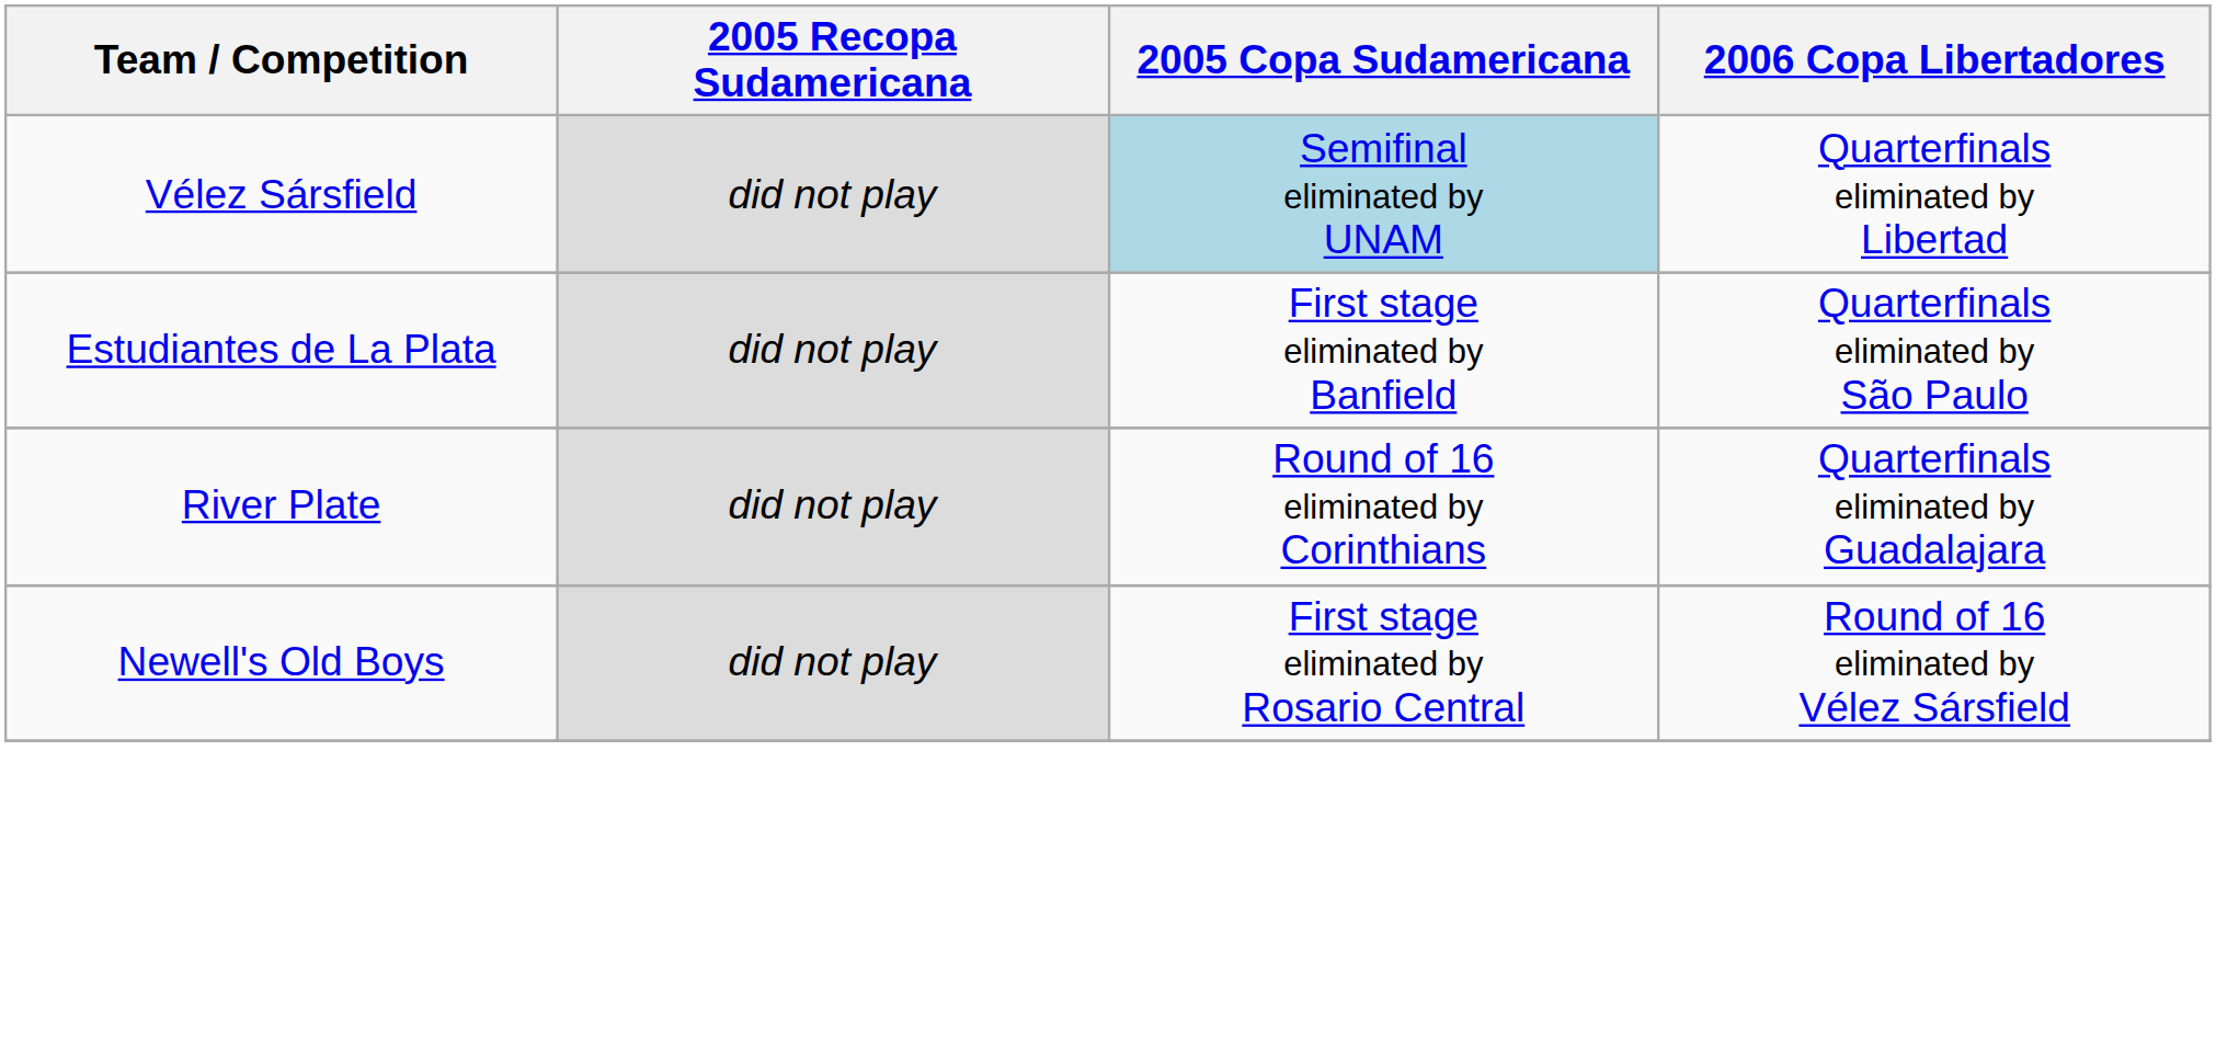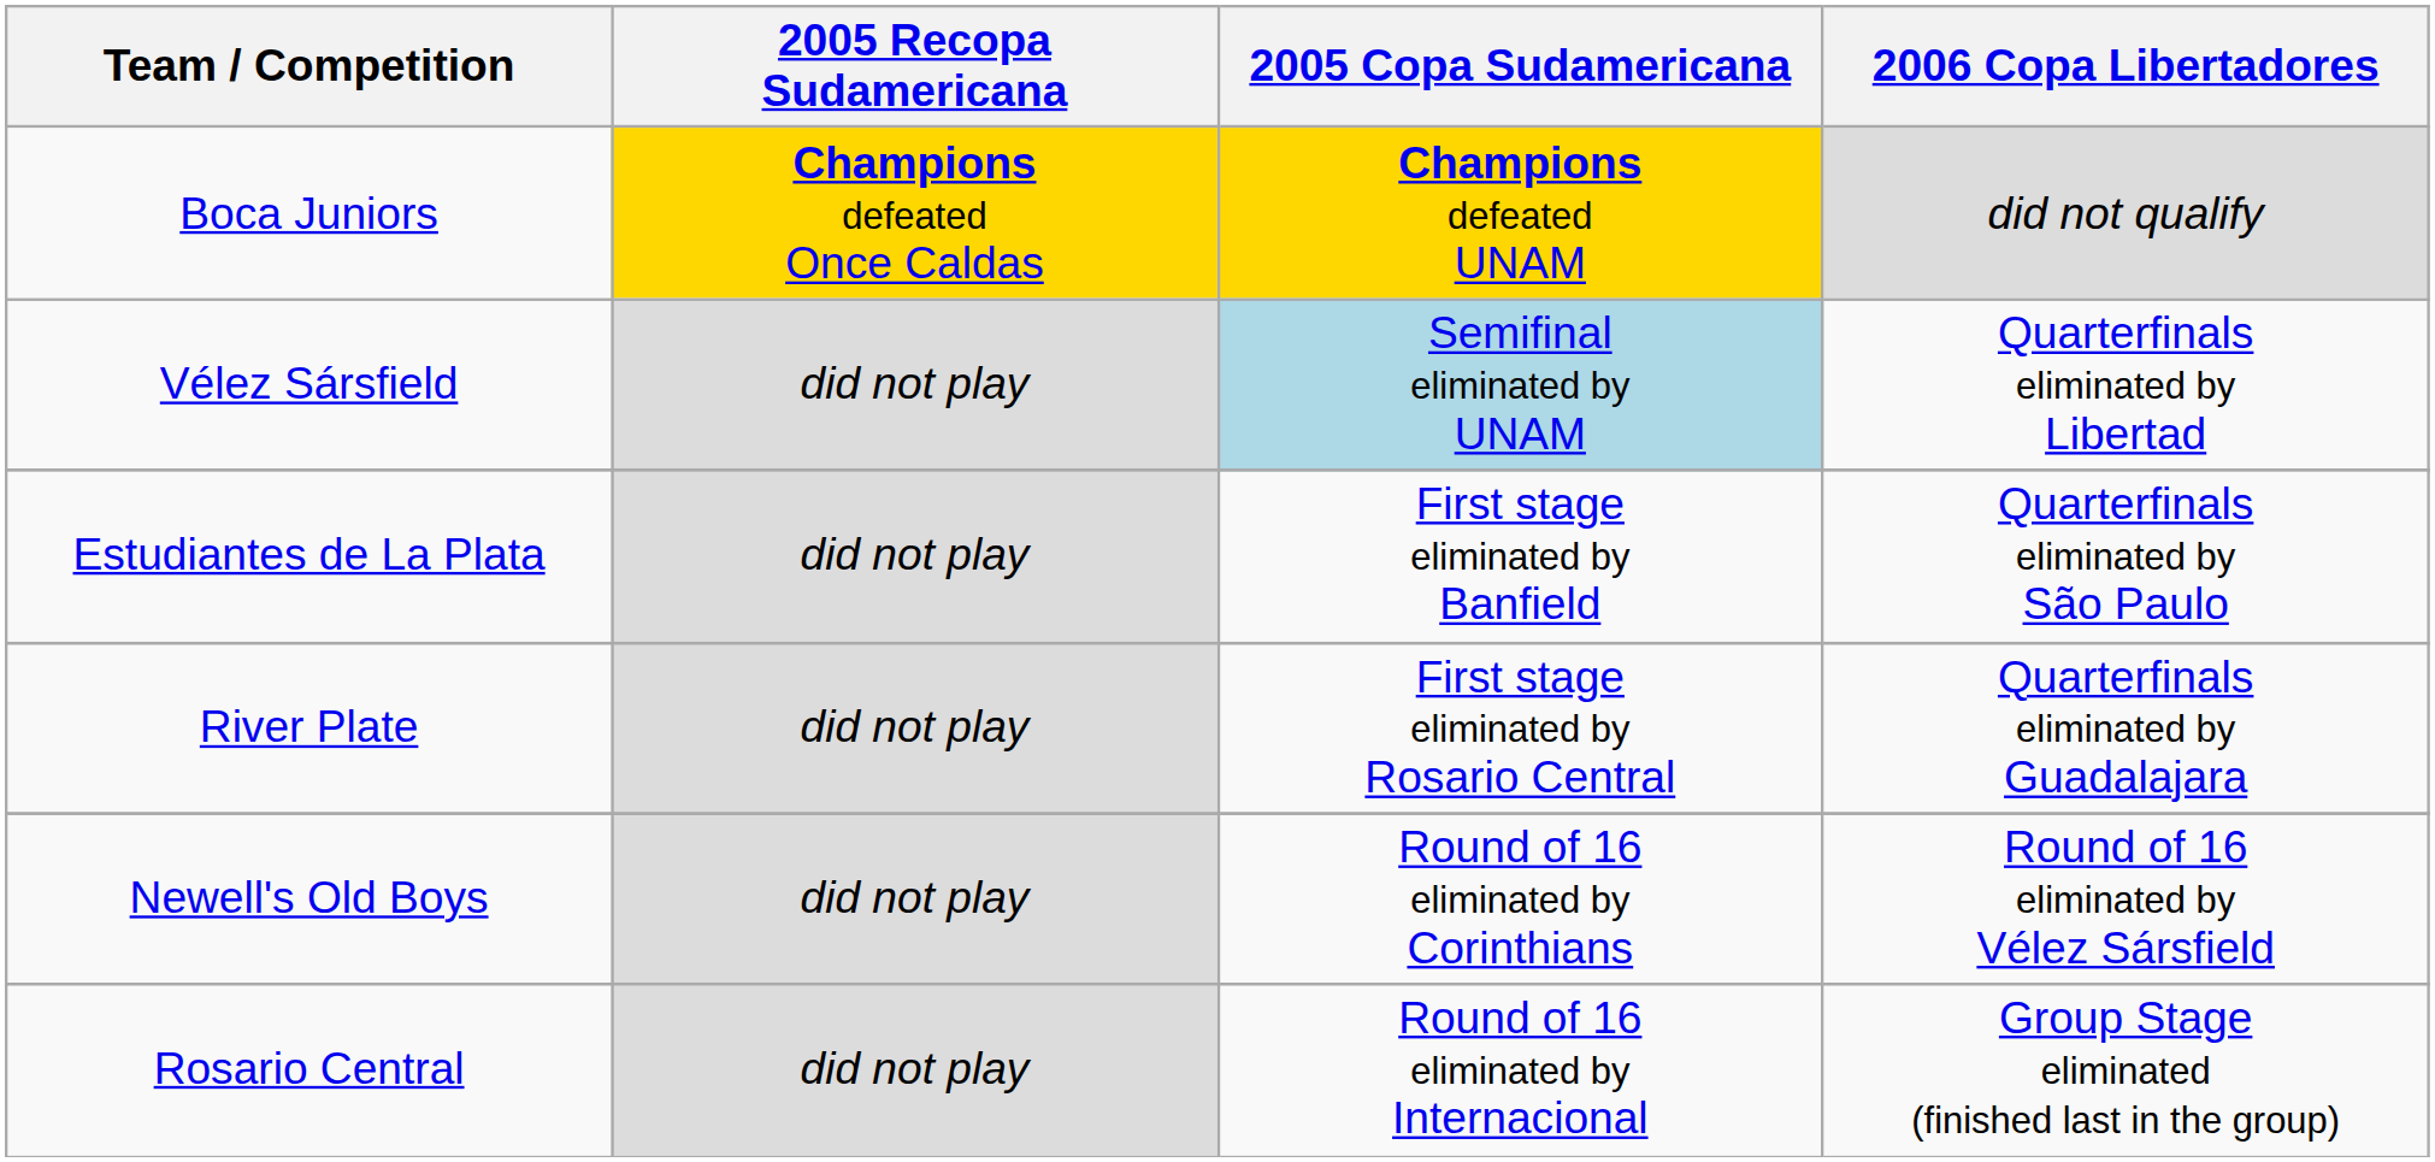+ row: Boca Juniors | Champions defeated Once Caldas | Champions defeated UNAM | did not qualify
River Plate | 2005 Copa Sudamericana: Round of 16 eliminated by Corinthians -> First stage eliminated by Rosario Central
Newell's Old Boys | 2005 Copa Sudamericana: First stage eliminated by Rosario Central -> Round of 16 eliminated by Corinthians
+ row: Rosario Central | did not play | Round of 16 eliminated by Internacional | Group Stage eliminated (finished last in the group)
